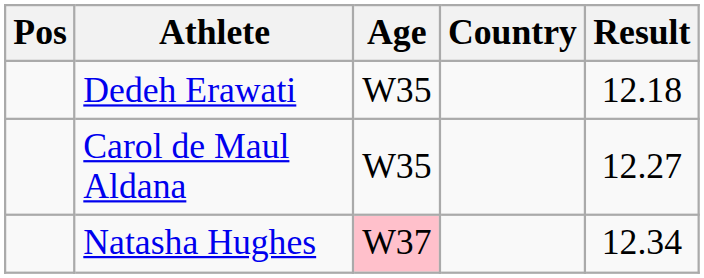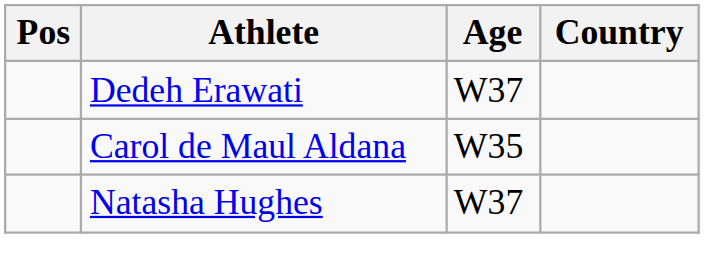- column: Result | 12.18 | 12.27 | 12.34
Dedeh Erawati | Age: W35 -> W37
Natasha Hughes | Age: pink background -> no background
